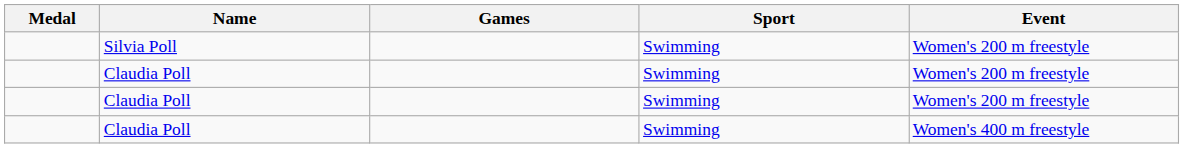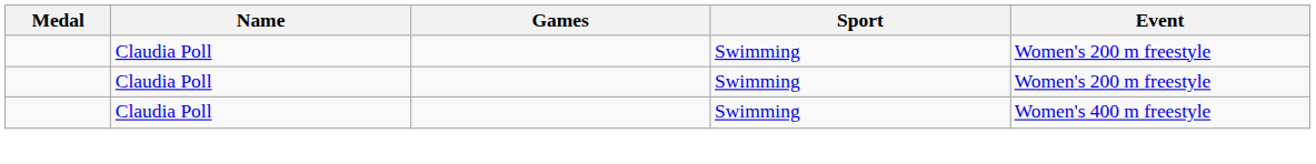- row: Silvia Poll | Swimming | Women's 200 m freestyle
